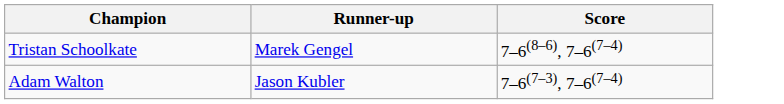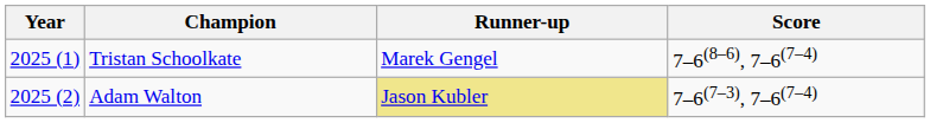+ column: Year | 2025 (1) | 2025 (2)
Adam Walton | Runner-up: no background -> khaki background
